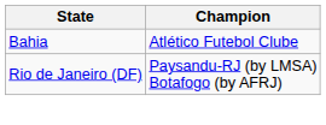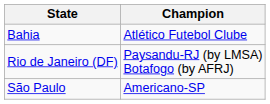+ row: São Paulo | Americano-SP
